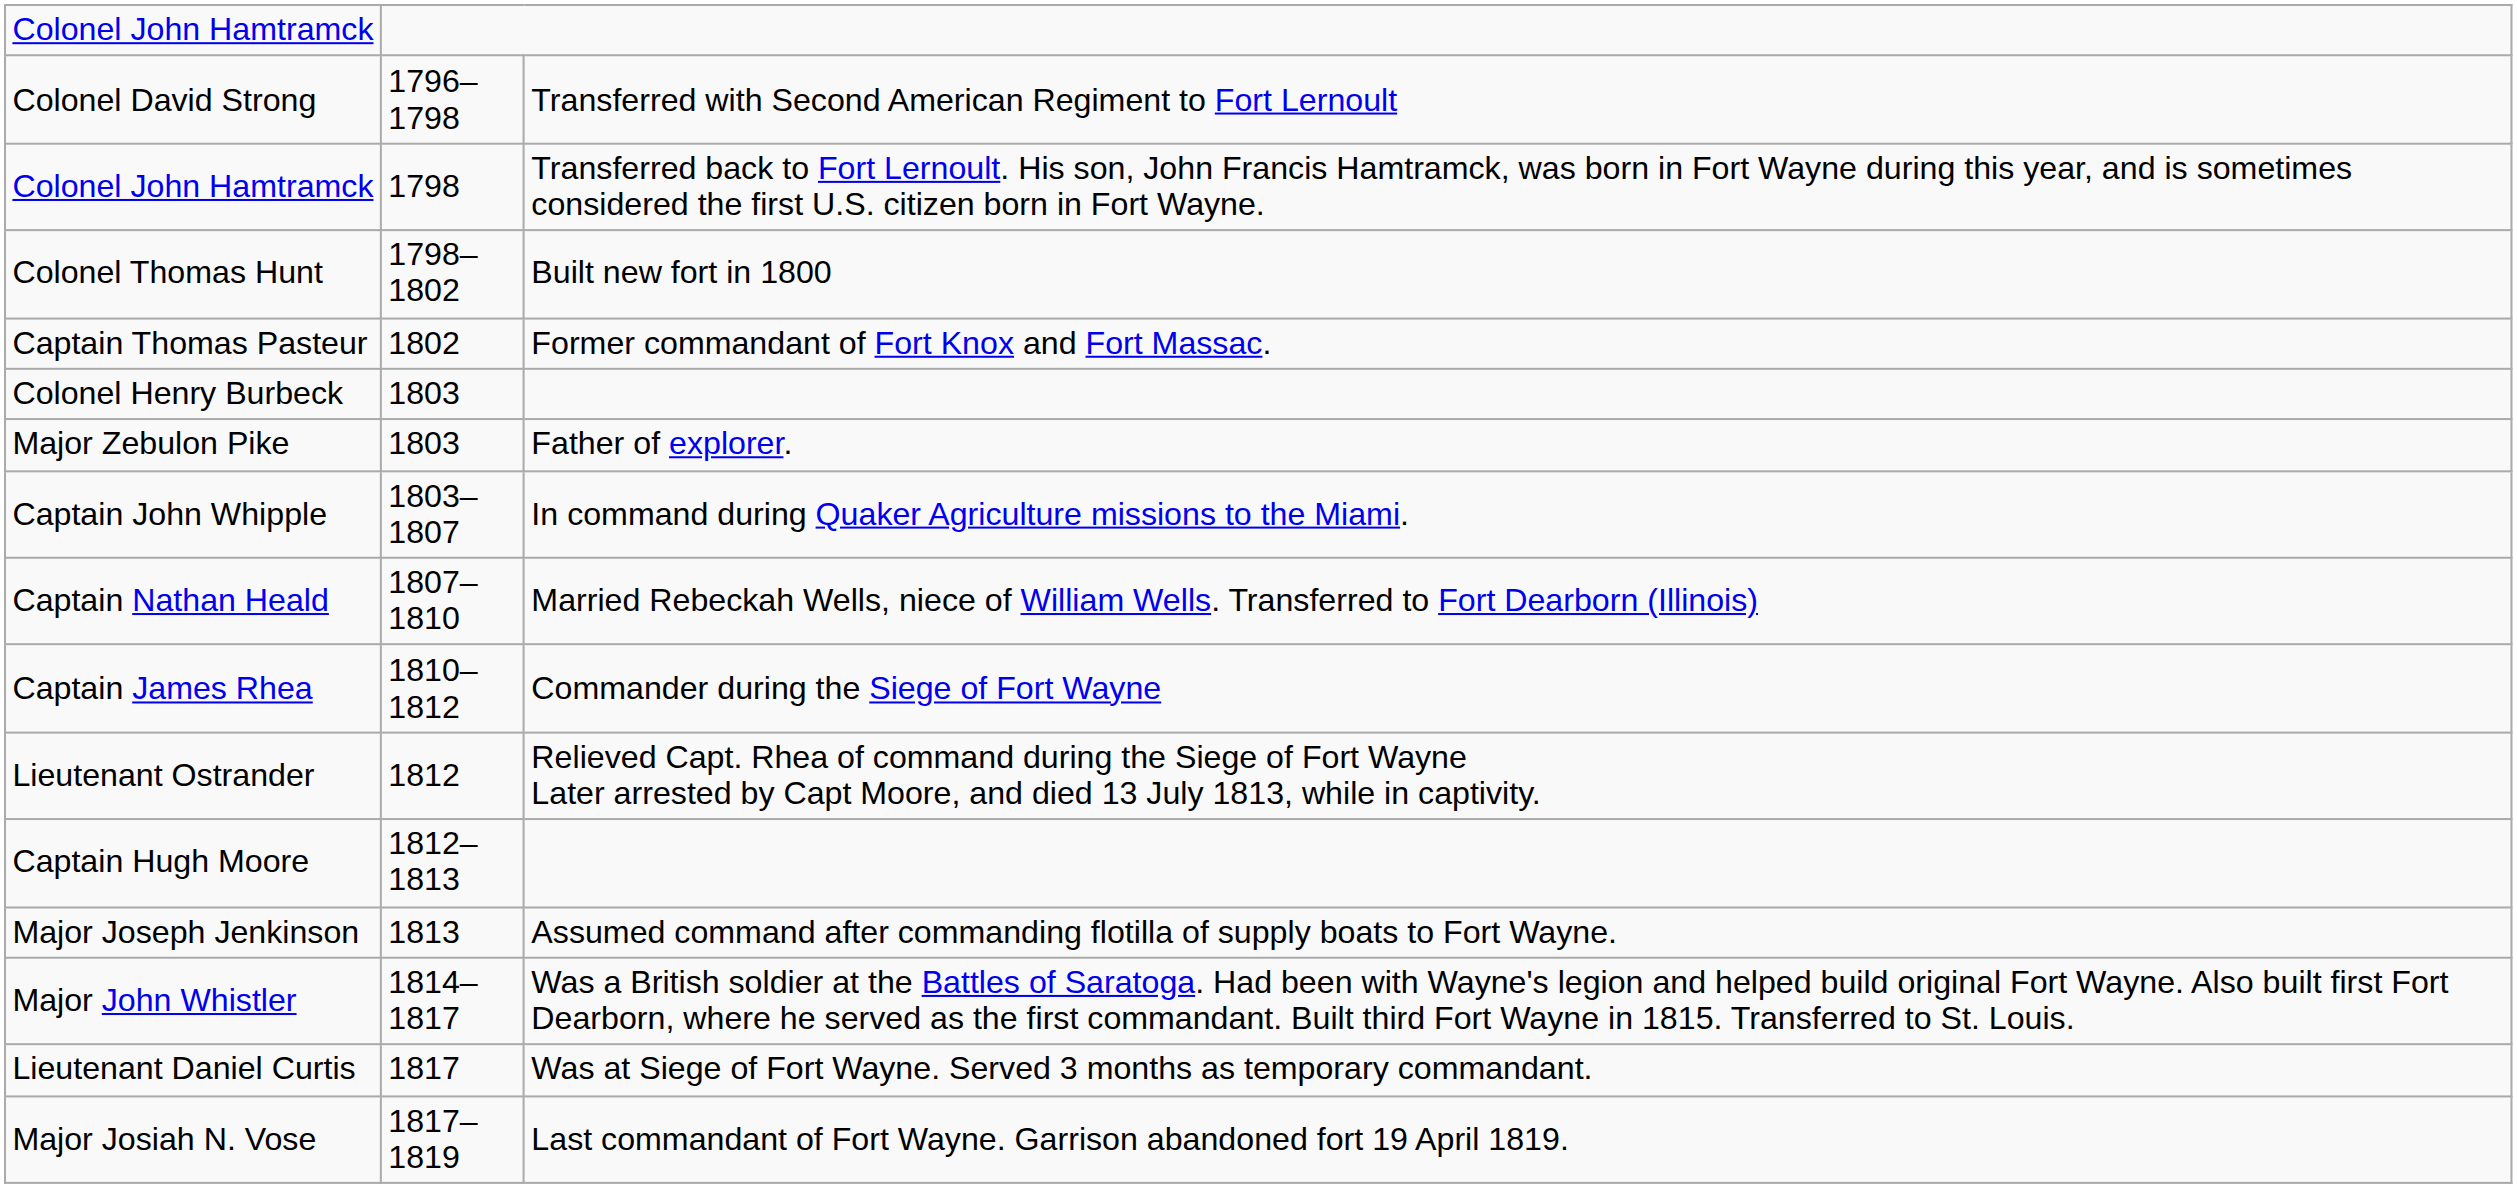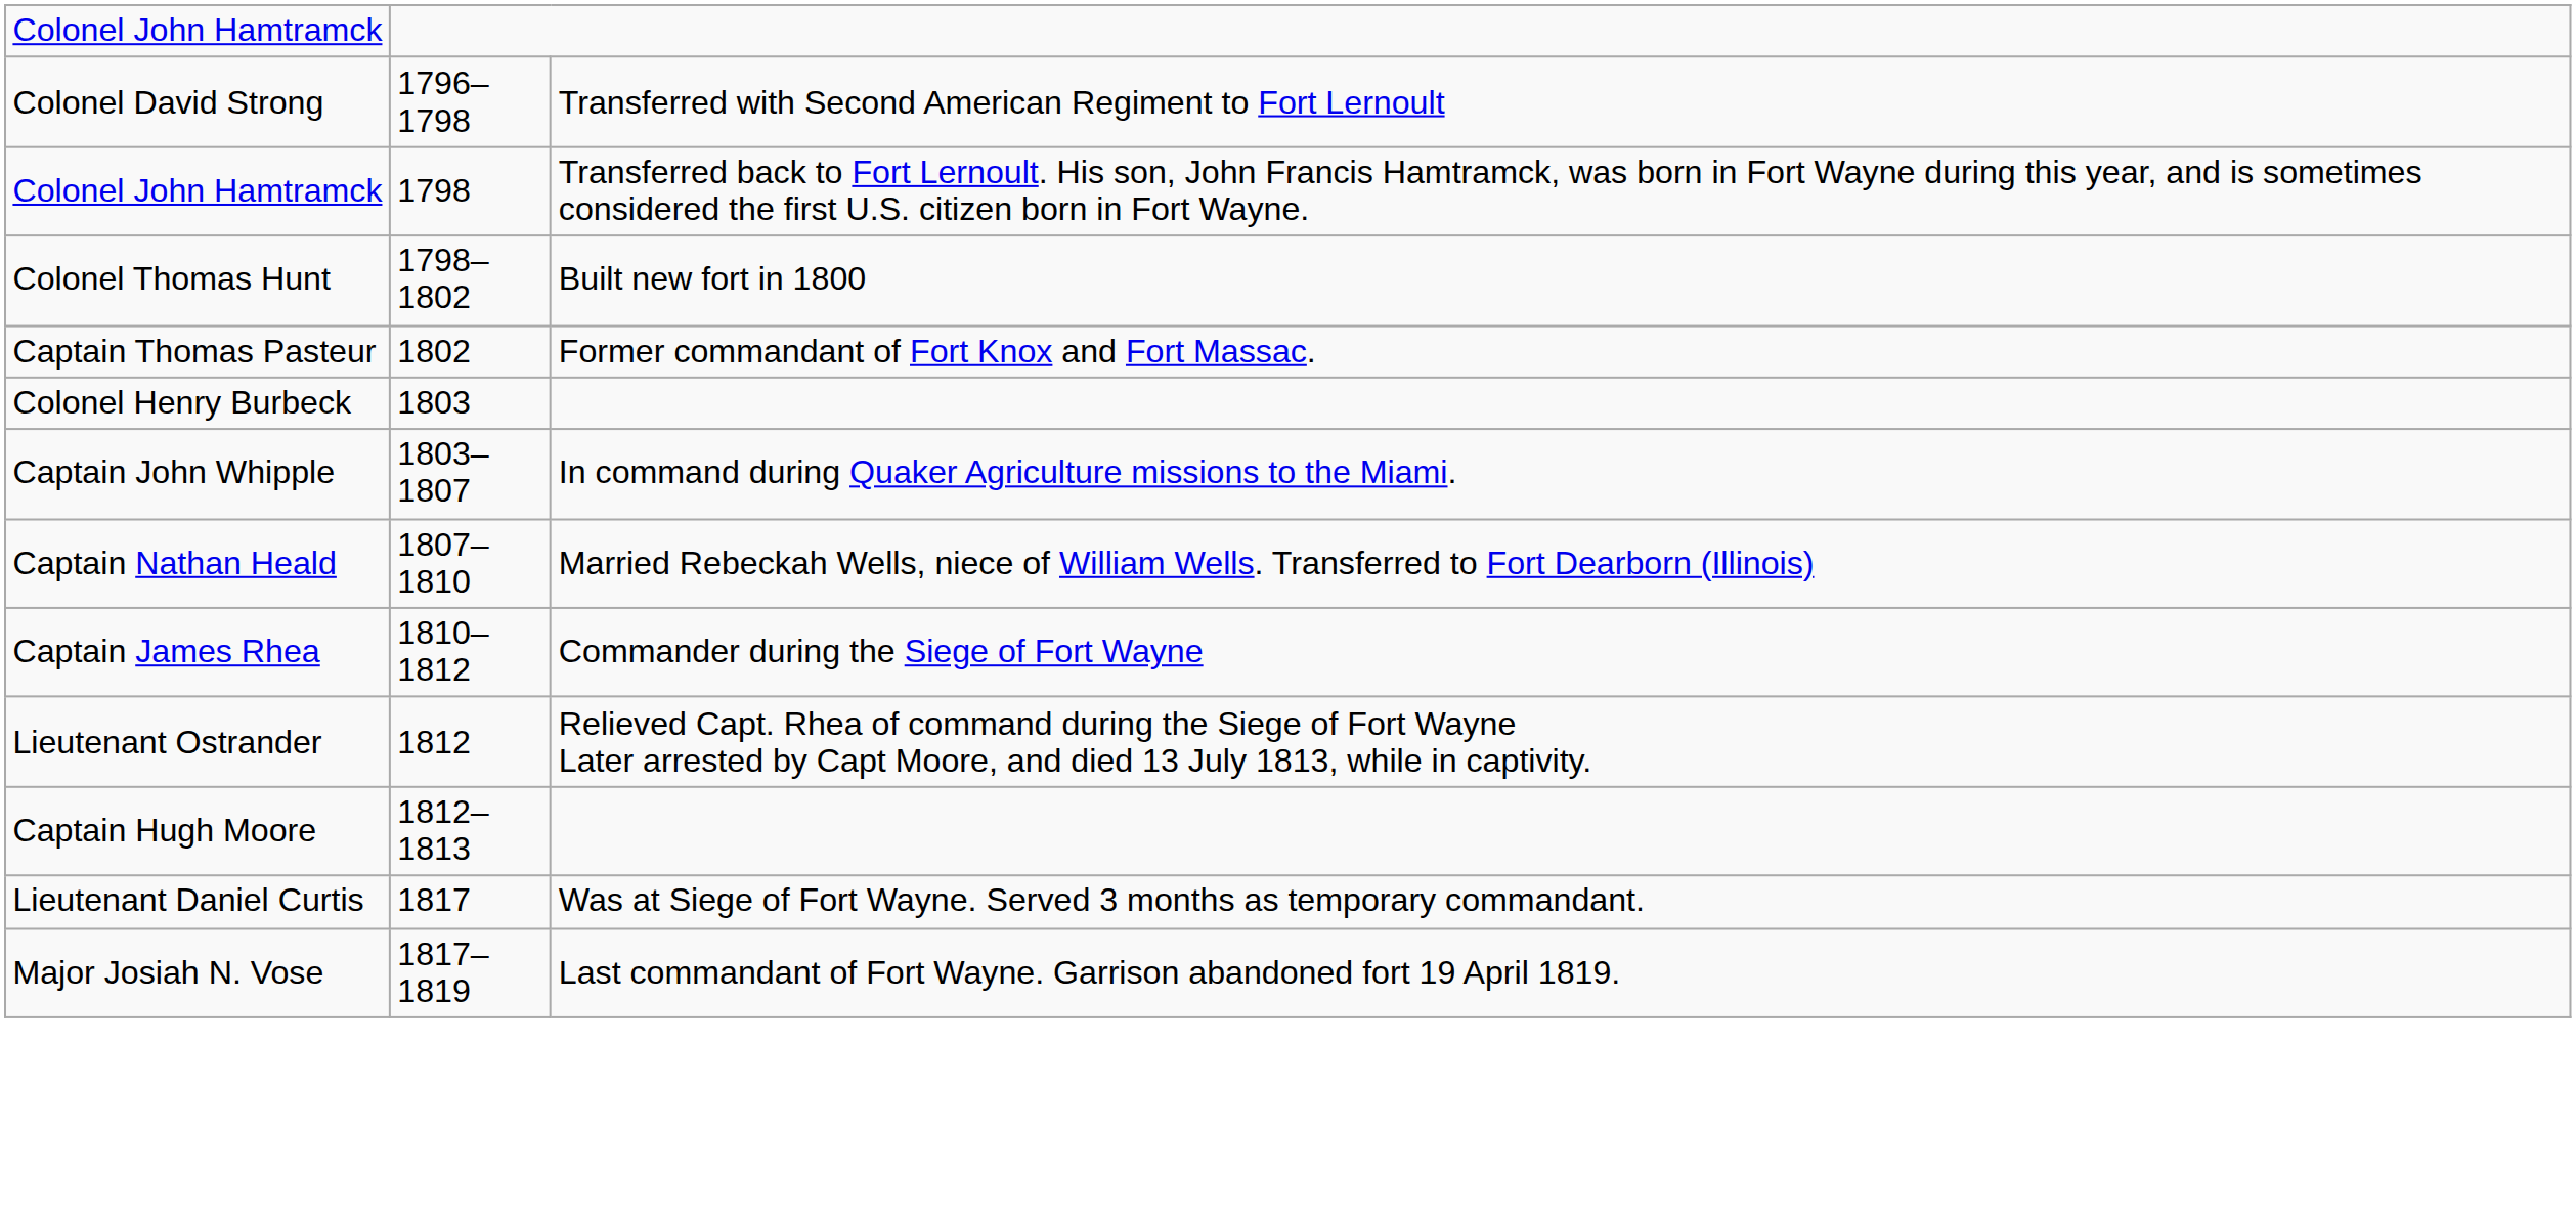- row: Major Zebulon Pike | 1803 | Father of explorer.
- row: Major Joseph Jenkinson | 1813 | Assumed command after commanding flotilla of supply boats to Fort Wayne.
- row: Major John Whistler | 1814–1817 | Was a British soldier at the Battles of Saratoga. Had been with Wayne's legion and helped build original Fort Wayne. Also built first Fort Dearborn, where he served as the first commandant. Built third Fort Wayne in 1815. Transferred to St. Louis.
